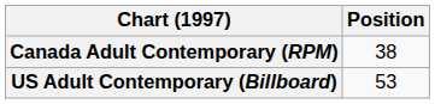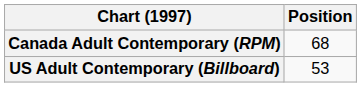Canada Adult Contemporary (RPM) | Position: 38 -> 68
